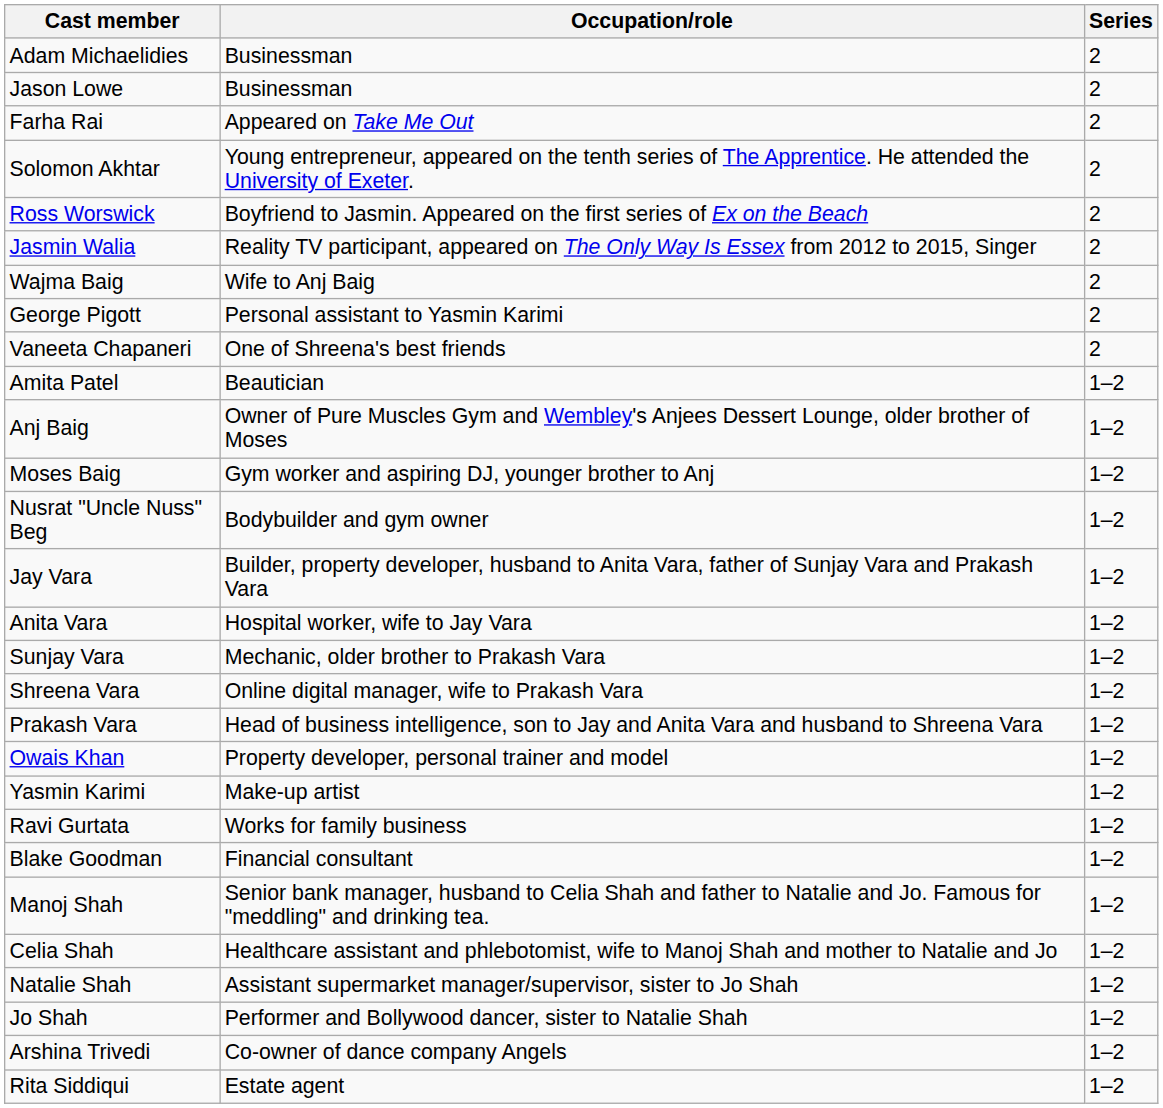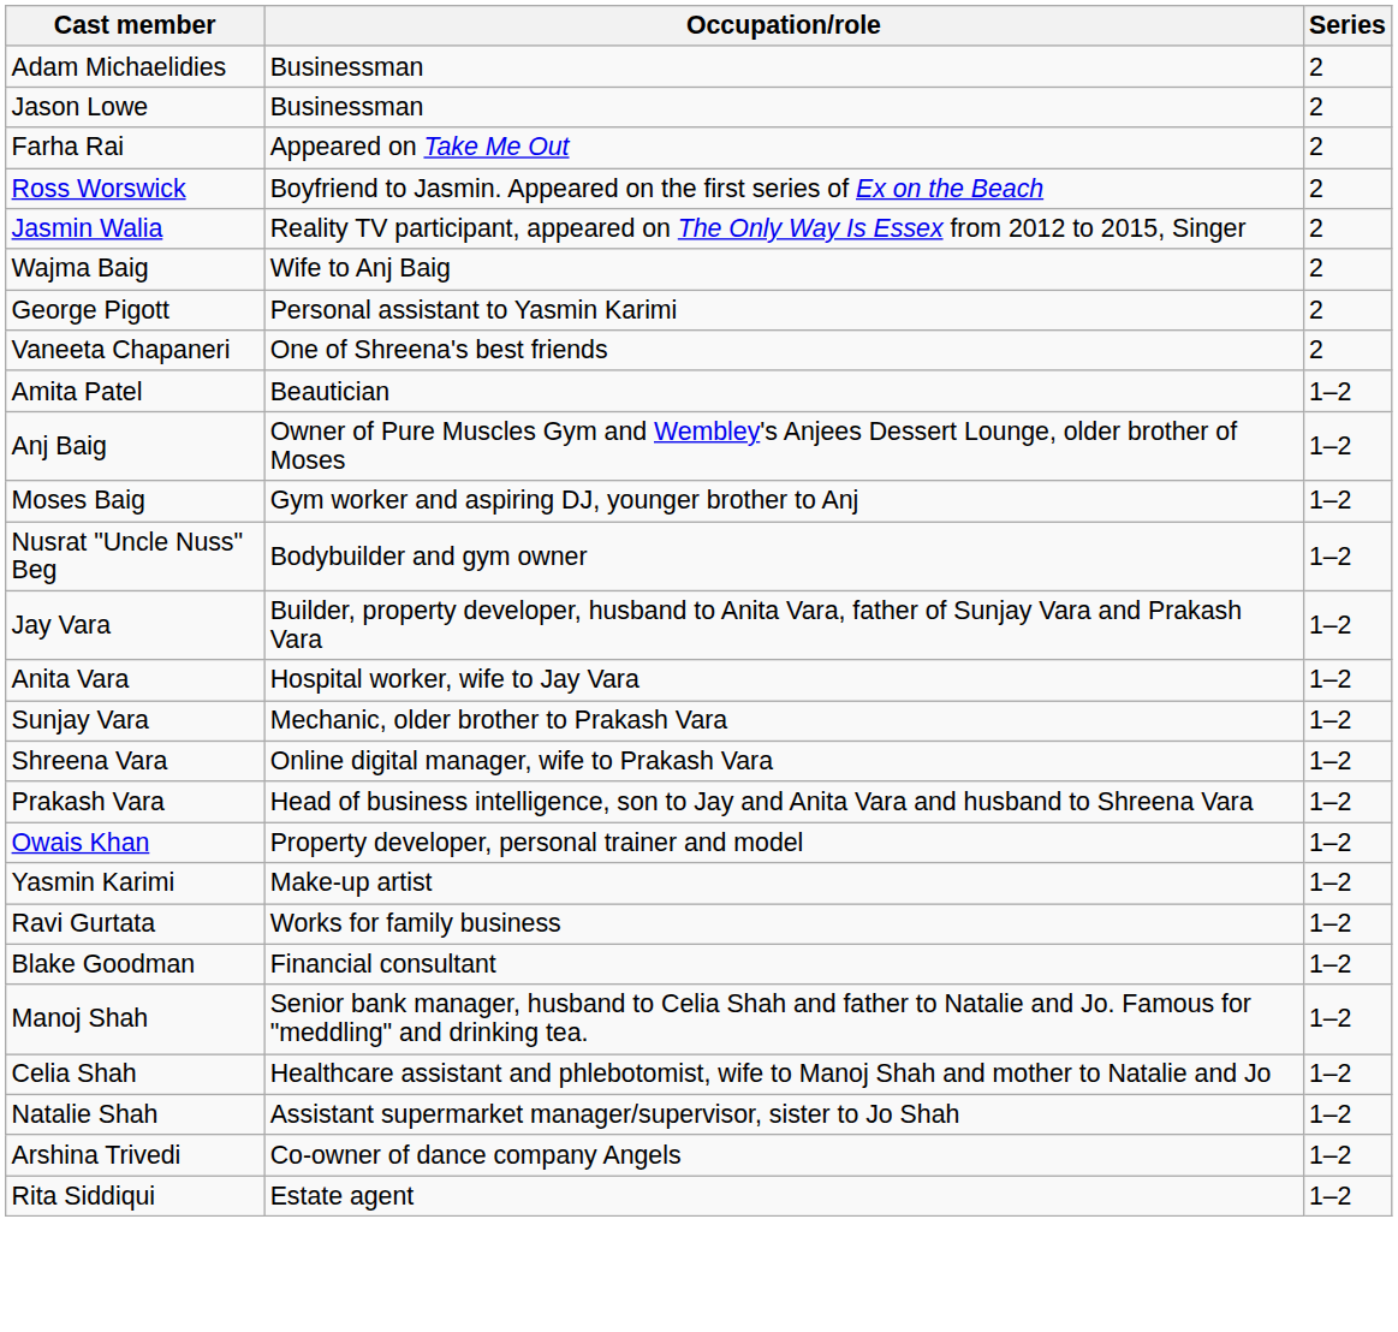- row: Solomon Akhtar | Young entrepreneur, appeared on the tenth series of The Apprentice. He attended the University of Exeter. | 2
- row: Jo Shah | Performer and Bollywood dancer, sister to Natalie Shah | 1–2
